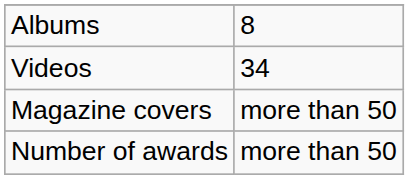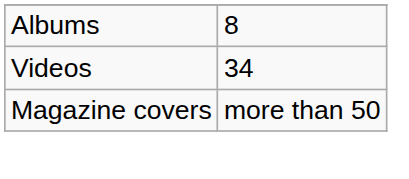- row: Number of awards | more than 50
